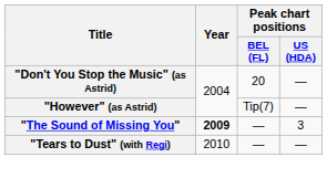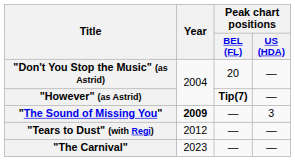"However" (as Astrid) | Peak chart positions / BEL (FL): normal -> bold
"Tears to Dust" (with Regi) | Year: 2010 -> 2012
+ row: "The Carnival" | 2023 | — | —
